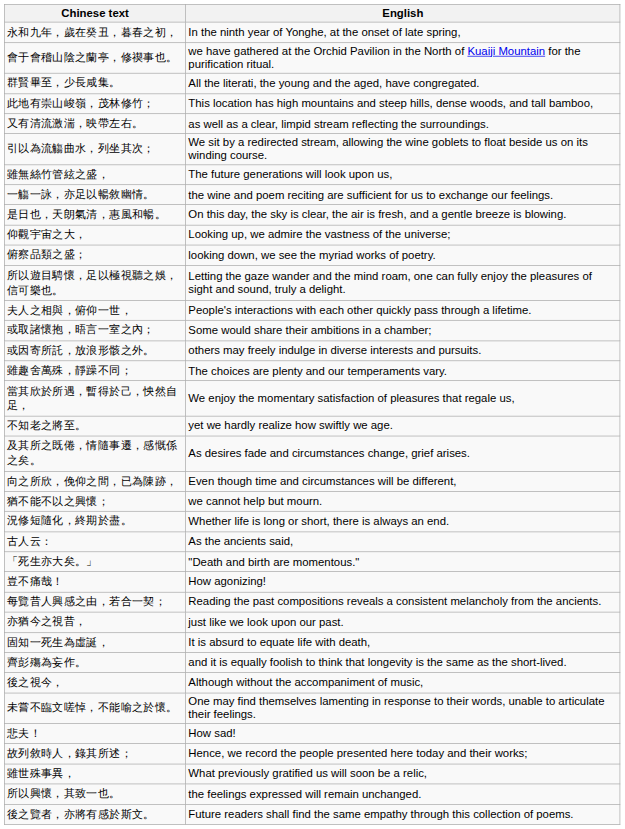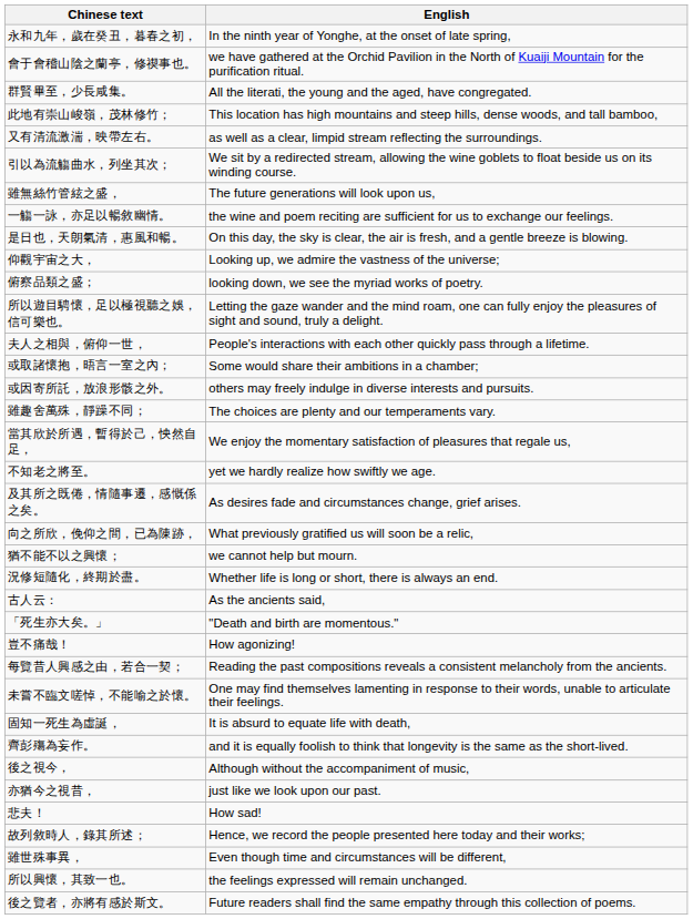向之所欣，俛仰之間，已為陳跡， | English: Even though time and circumstances will be different, -> What previously gratified us will soon be a relic,
rows swapped: 未嘗不臨文嗟悼，不能喻之於懷。 <-> 亦猶今之視昔，
雖世殊事異， | English: What previously gratified us will soon be a relic, -> Even though time and circumstances will be different,
